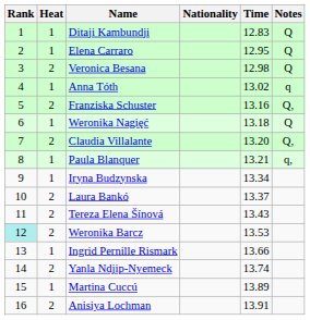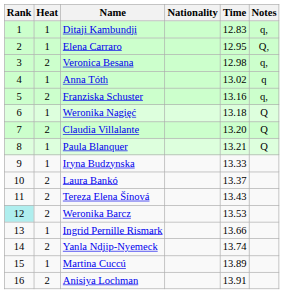Ditaji Kambundji | Notes: Q -> q,
Elena Carraro | Notes: Q -> Q,
Veronica Besana | Notes: Q -> q,
Franziska Schuster | Notes: Q, -> q,
Claudia Villalante | Notes: Q, -> Q
Paula Blanquer | Notes: q, -> Q
Iryna Budzynska | Time: 13.34 -> 13.33
